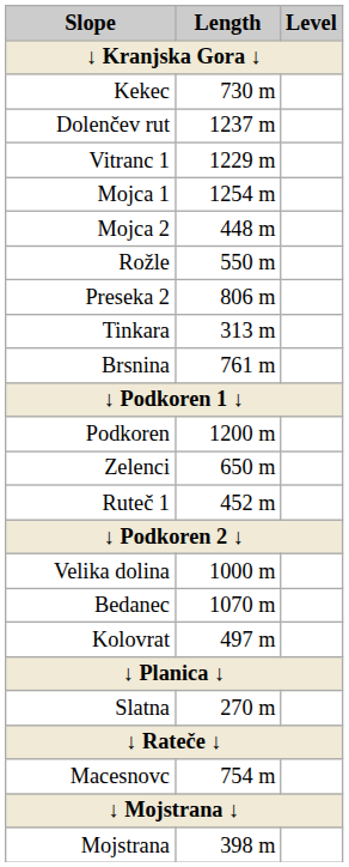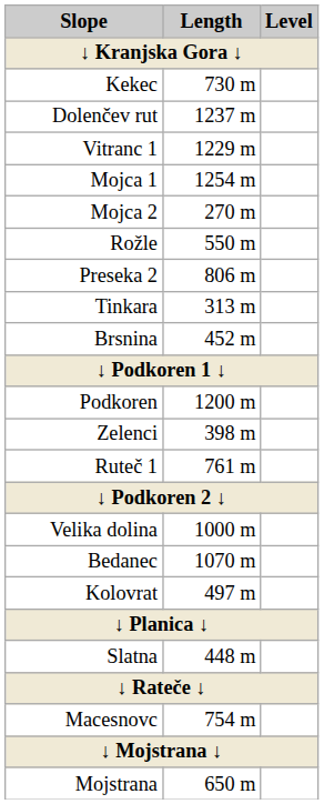Mojca 2 | Length: 448 m -> 270 m
Brsnina | Length: 761 m -> 452 m
Zelenci | Length: 650 m -> 398 m
Ruteč 1 | Length: 452 m -> 761 m
Slatna | Length: 270 m -> 448 m
Mojstrana | Length: 398 m -> 650 m
